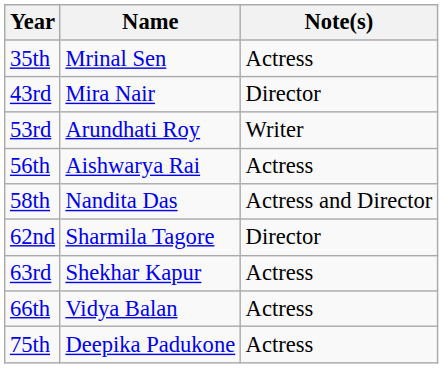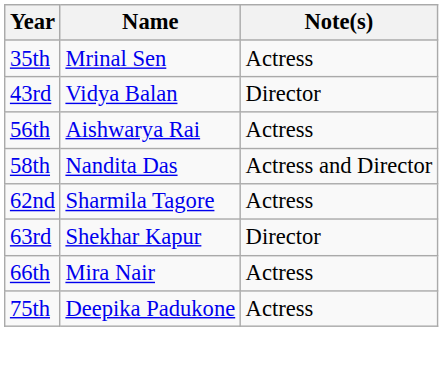43rd | Name: Mira Nair -> Vidya Balan
- row: 53rd | Arundhati Roy | Writer
62nd | Note(s): Director -> Actress
63rd | Note(s): Actress -> Director
66th | Name: Vidya Balan -> Mira Nair
